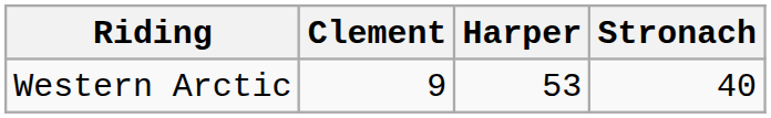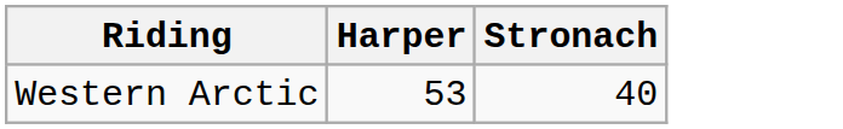- column: Clement | 9
